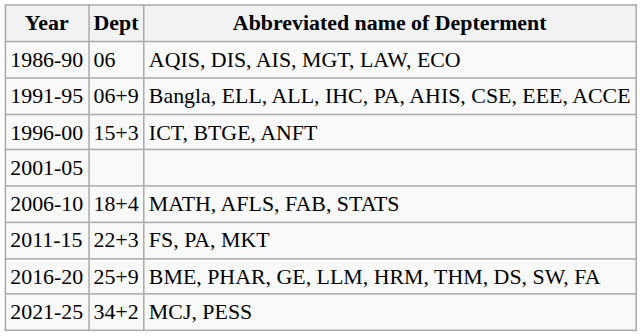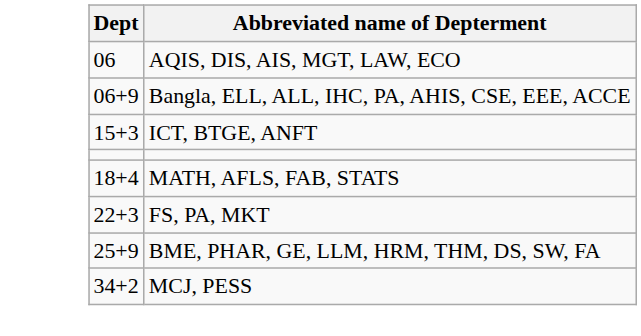- column: Year | 1986-90 | 1991-95 | 1996-00 | 2001-05 | 2006-10 | 2011-15 | 2016-20 | 2021-25
